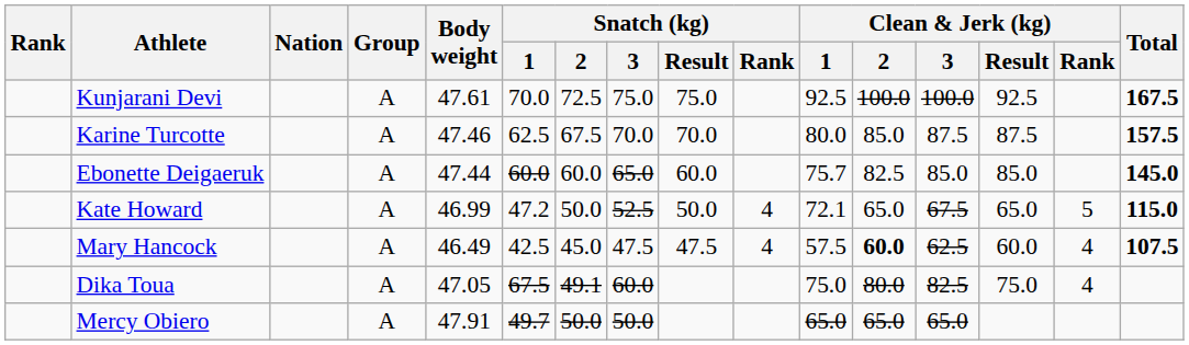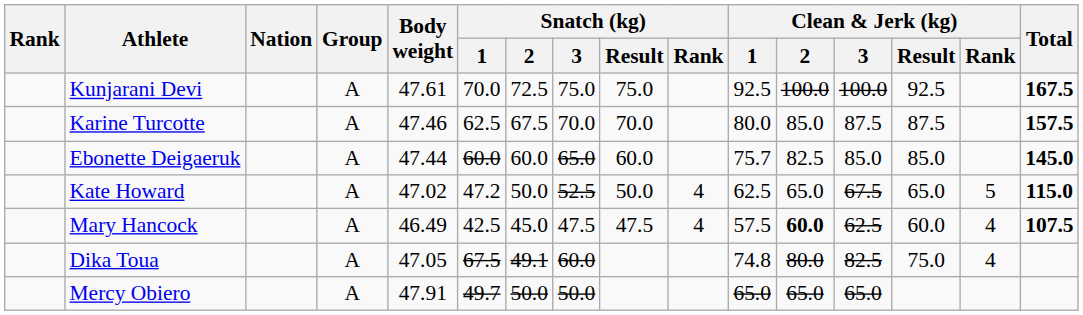Kate Howard | Body weight: 46.99 -> 47.02
Kate Howard | Clean & Jerk (kg) / 1: 72.1 -> 62.5
Dika Toua | Clean & Jerk (kg) / 1: 75.0 -> 74.8
